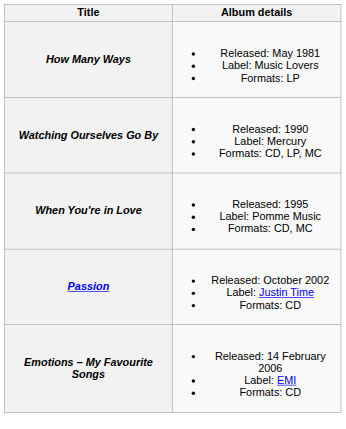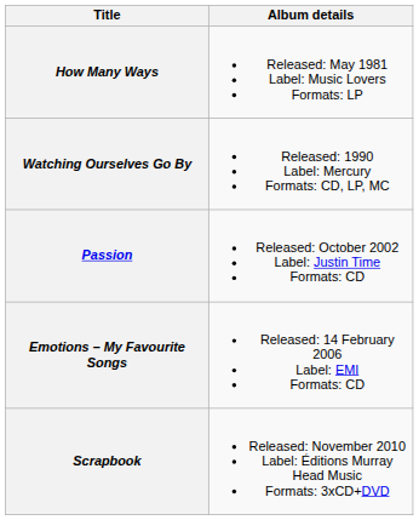- row: When You're in Love | Released: 1995 Label: Pomme Music Formats: CD, MC
+ row: Scrapbook | Released: November 2010 Label: Éditions Murray Head Music Formats: 3xCD+DVD
